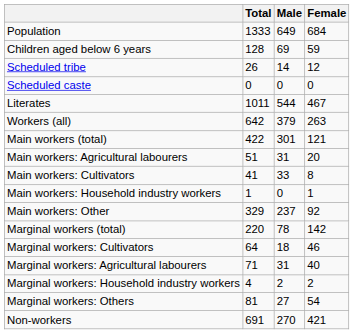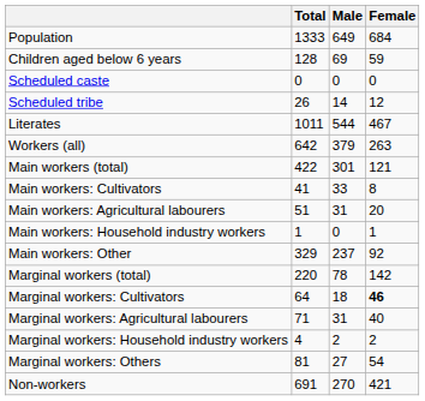rows swapped: Scheduled caste <-> Scheduled tribe
rows swapped: Main workers: Cultivators <-> Main workers: Agricultural labourers
Marginal workers: Cultivators | Female: normal -> bold
